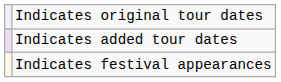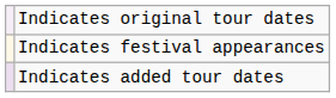rows swapped: Indicates added tour dates <-> Indicates festival appearances
